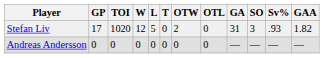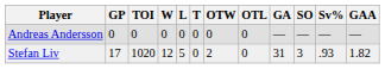rows swapped: Stefan Liv <-> Andreas Andersson
